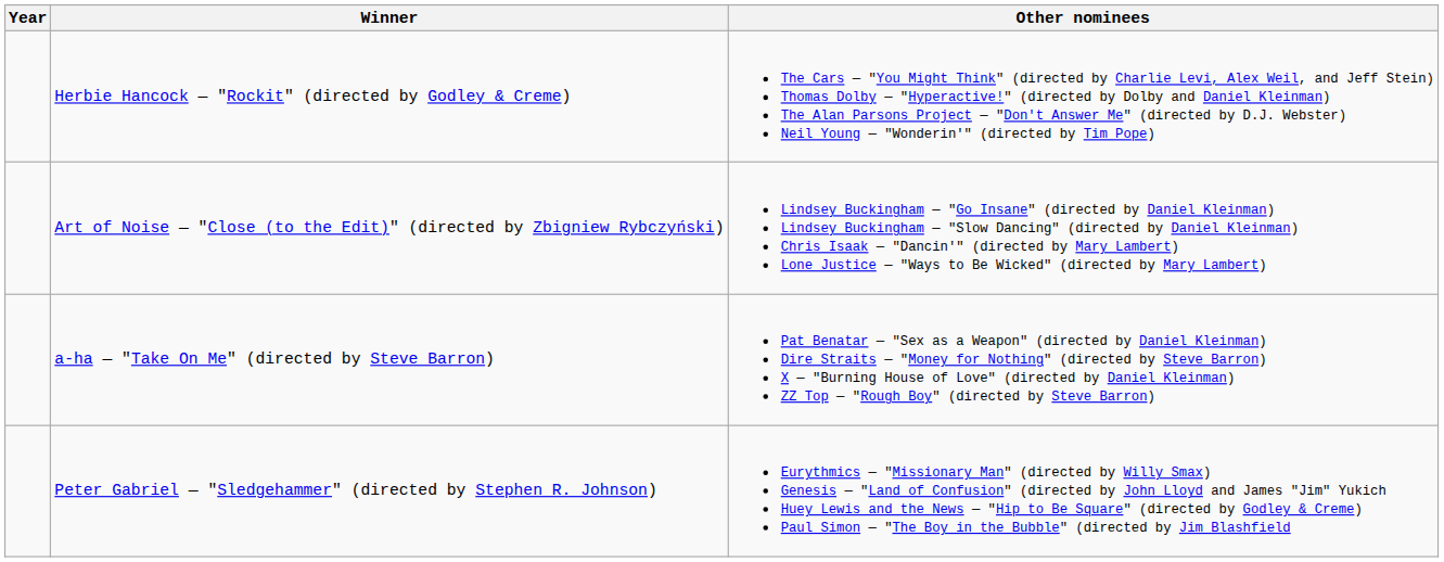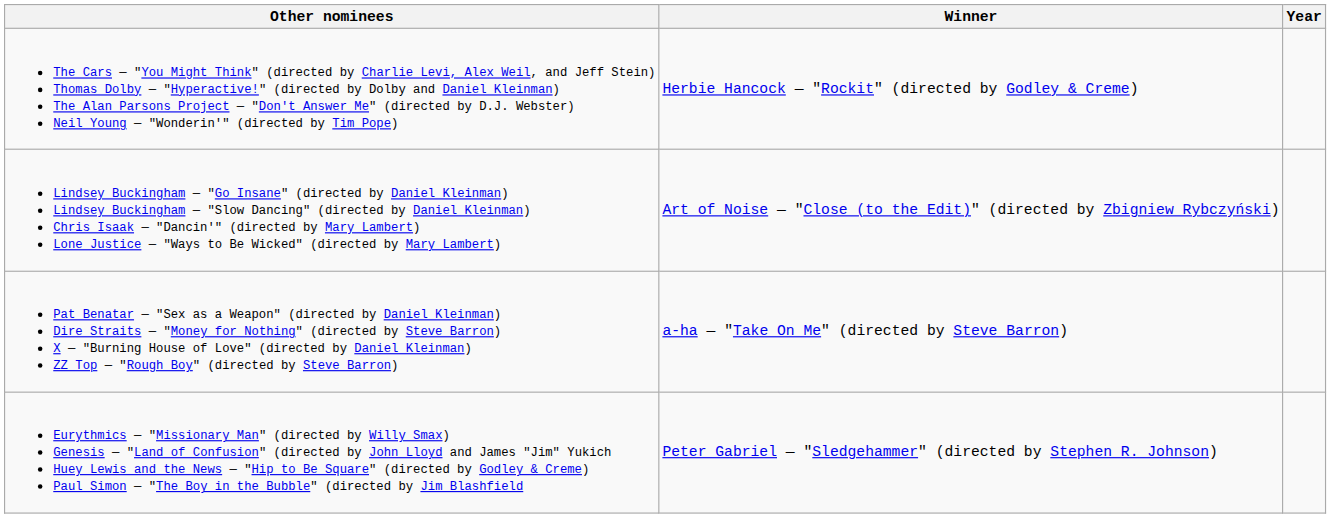columns swapped: Year <-> Other nominees
